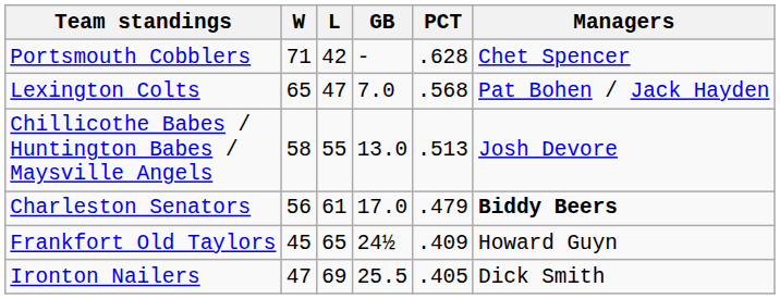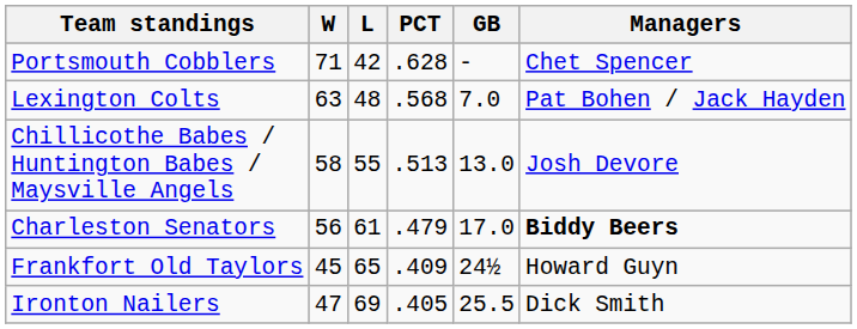columns swapped: PCT <-> GB
Lexington Colts | W: 65 -> 63
Lexington Colts | L: 47 -> 48
